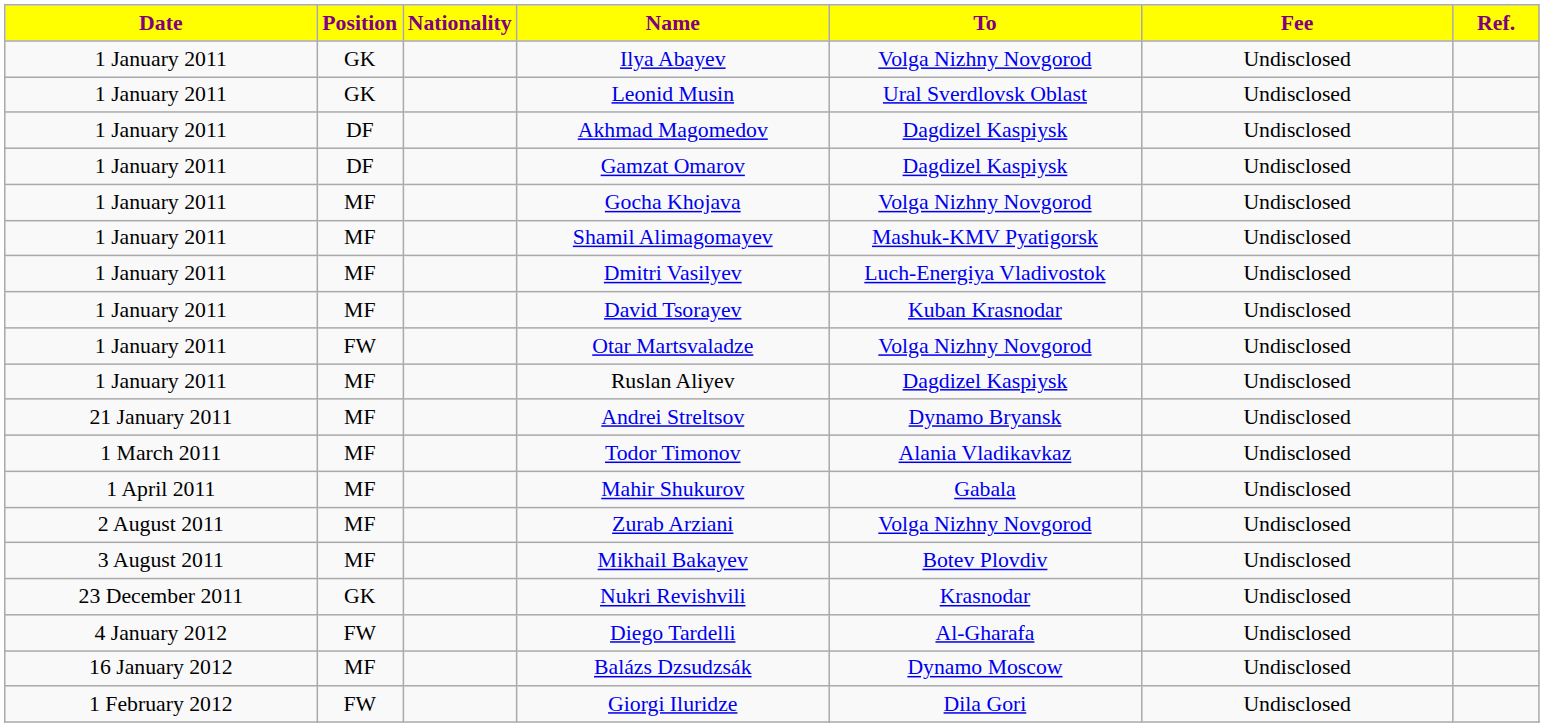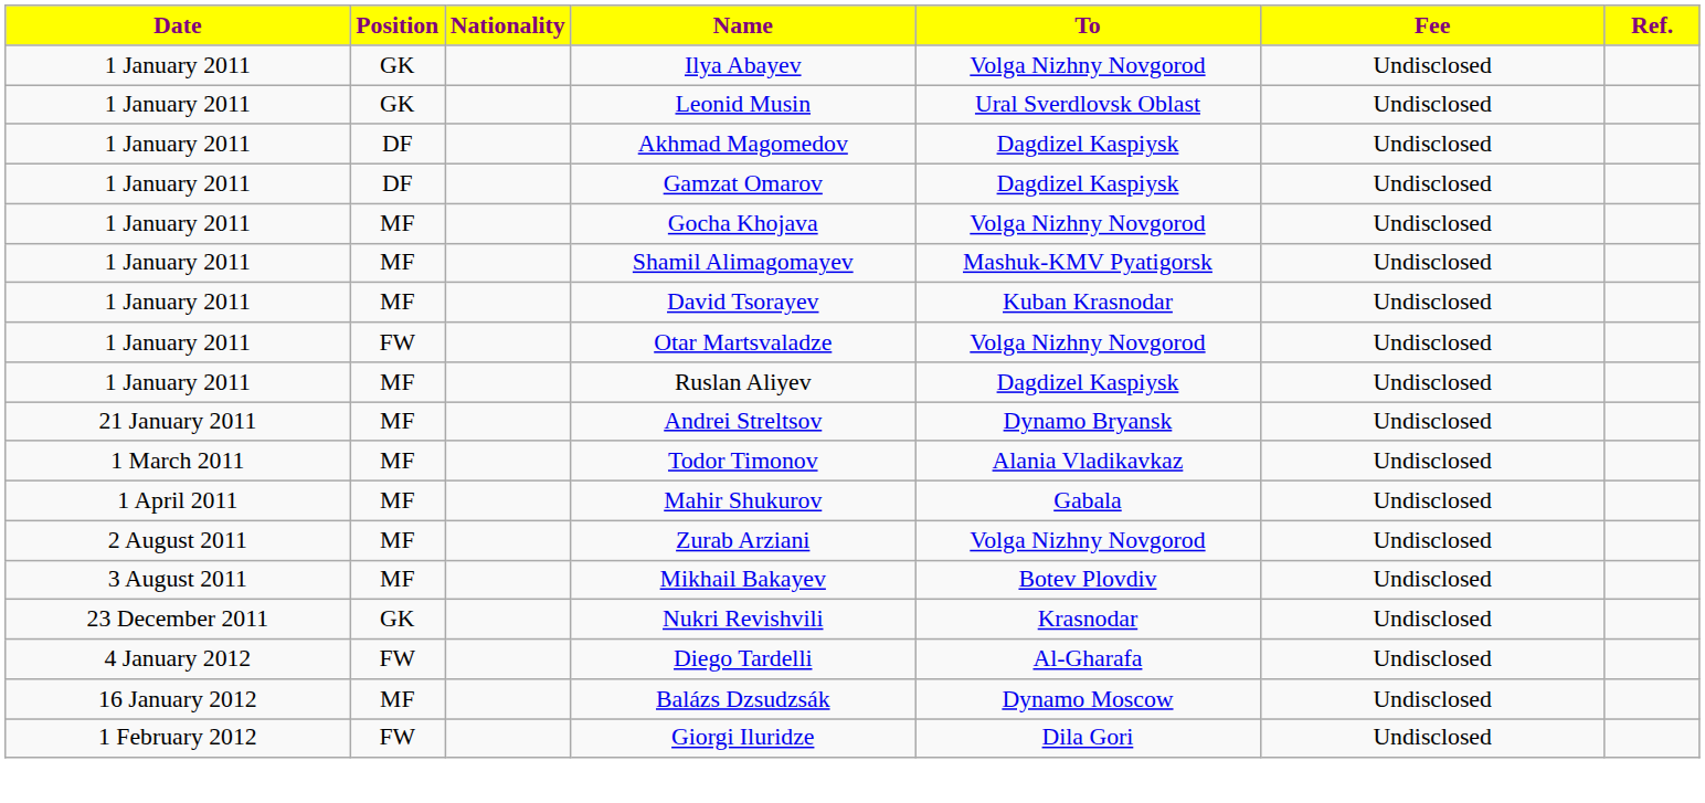- row: 1 January 2011 | MF | Dmitri Vasilyev | Luch-Energiya Vladivostok | Undisclosed
